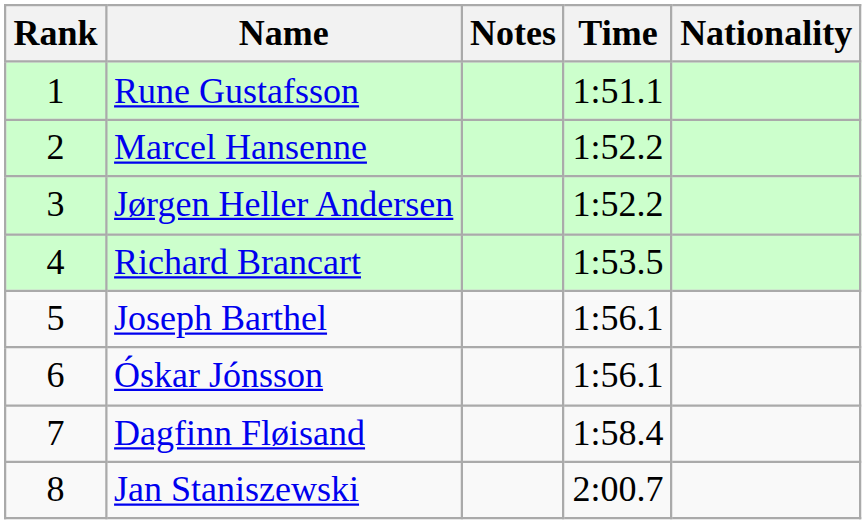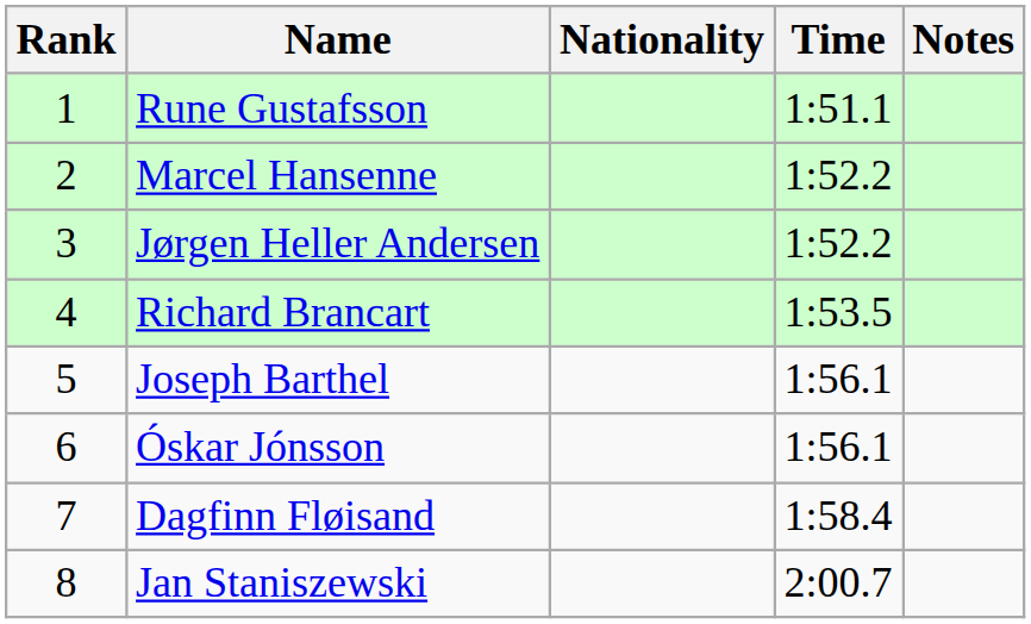columns swapped: Nationality <-> Notes
